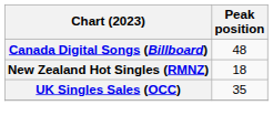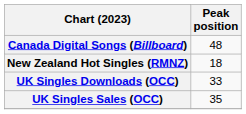+ row: UK Singles Downloads (OCC) | 33
